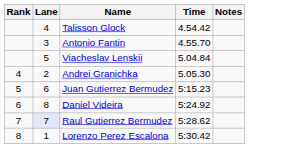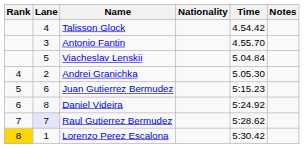+ column: Nationality
Lorenzo Perez Escalona | Rank: no background -> gold background
